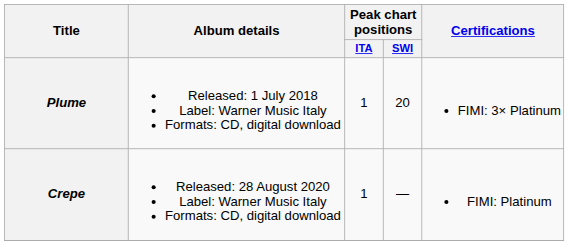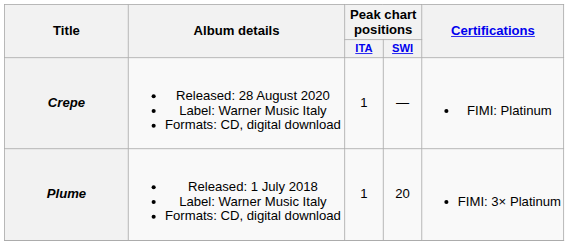rows swapped: Plume <-> Crepe
